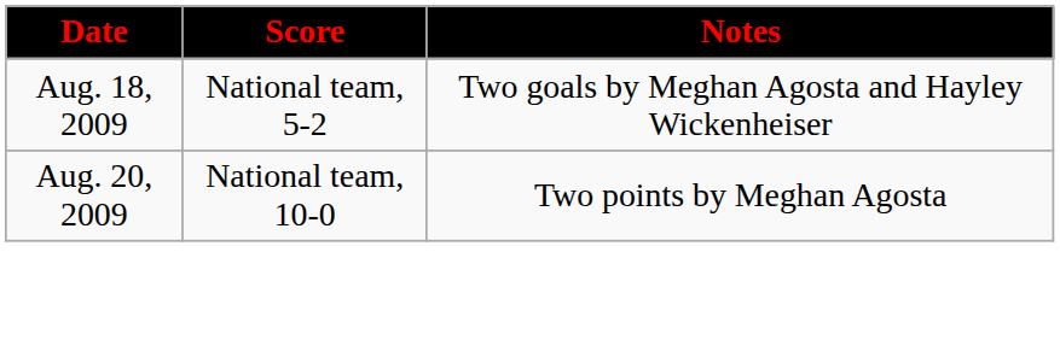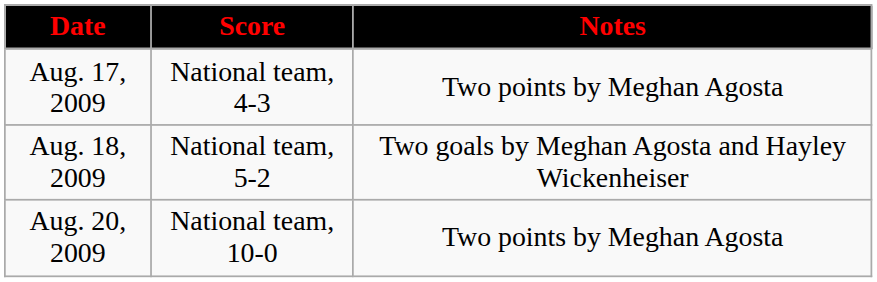+ row: Aug. 17, 2009 | National team, 4-3 | Two points by Meghan Agosta
